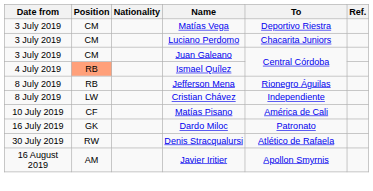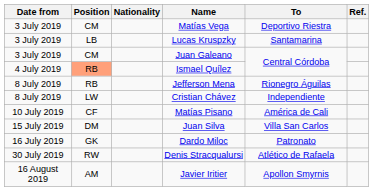- row: 3 July 2019 | CM | Luciano Perdomo | Chacarita Juniors
+ row: 3 July 2019 | LB | Lucas Kruspzky | Santamarina
+ row: 15 July 2019 | DM | Juan Silva | Villa San Carlos
